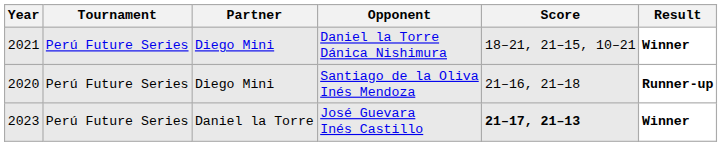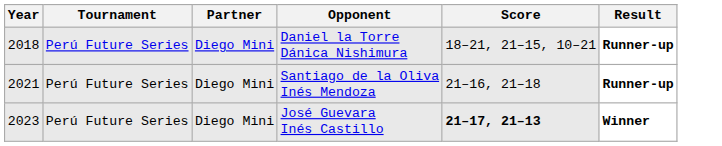Daniel la Torre Dánica Nishimura | Year: 2021 -> 2018
Daniel la Torre Dánica Nishimura | Result: Winner -> Runner-up
Santiago de la Oliva Inés Mendoza | Year: 2020 -> 2021
José Guevara Inés Castillo | Partner: Daniel la Torre -> Diego Mini
